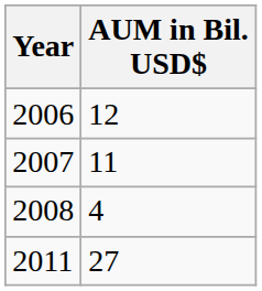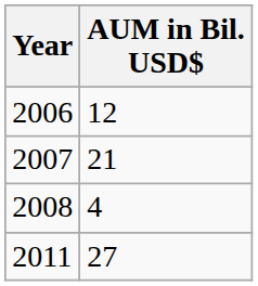2007 | AUM in Bil. USD$: 11 -> 21
